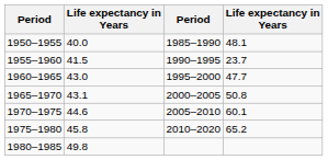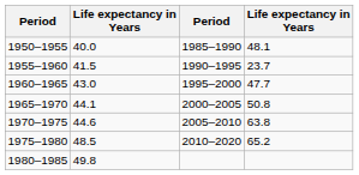1965–1970 | column 2: 43.1 -> 44.1
1970–1975 | column 4: 60.1 -> 63.8
1975–1980 | column 2: 45.8 -> 48.5
